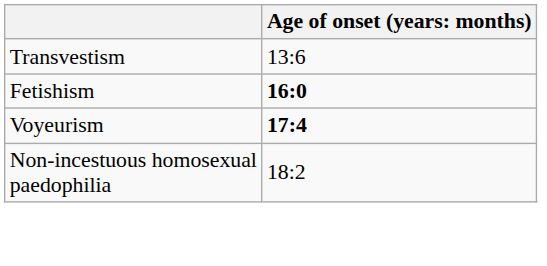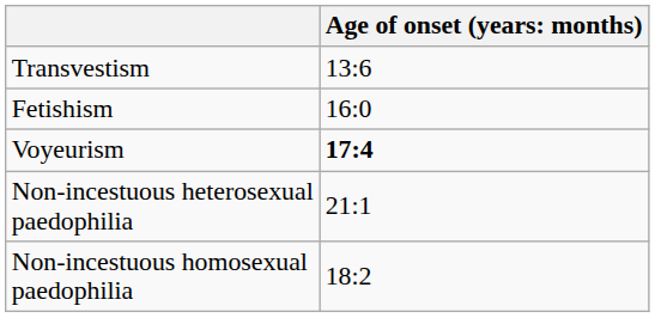Fetishism | column 2: bold -> normal
+ row: Non-incestuous heterosexual paedophilia | 21:1
